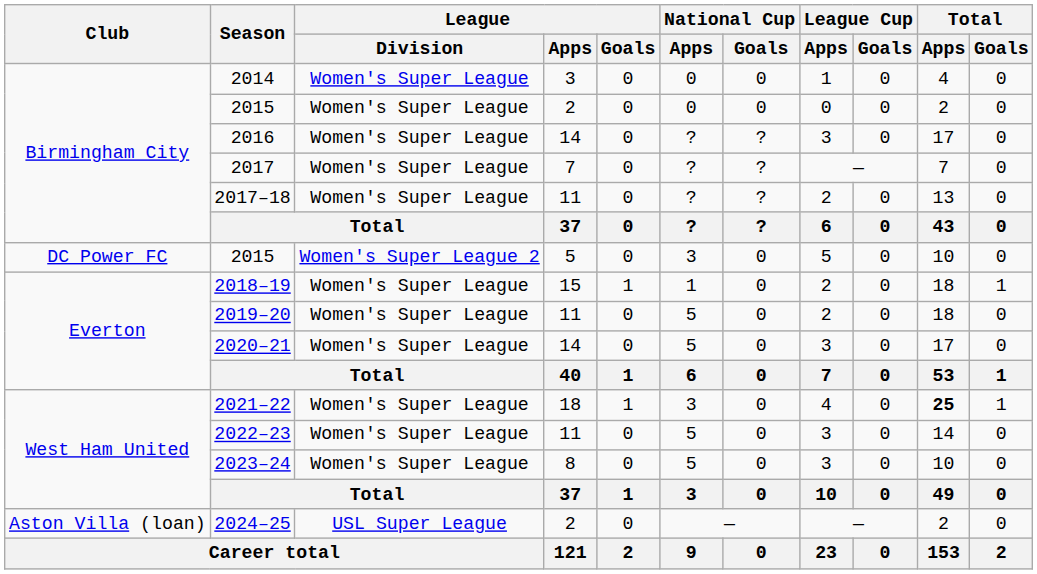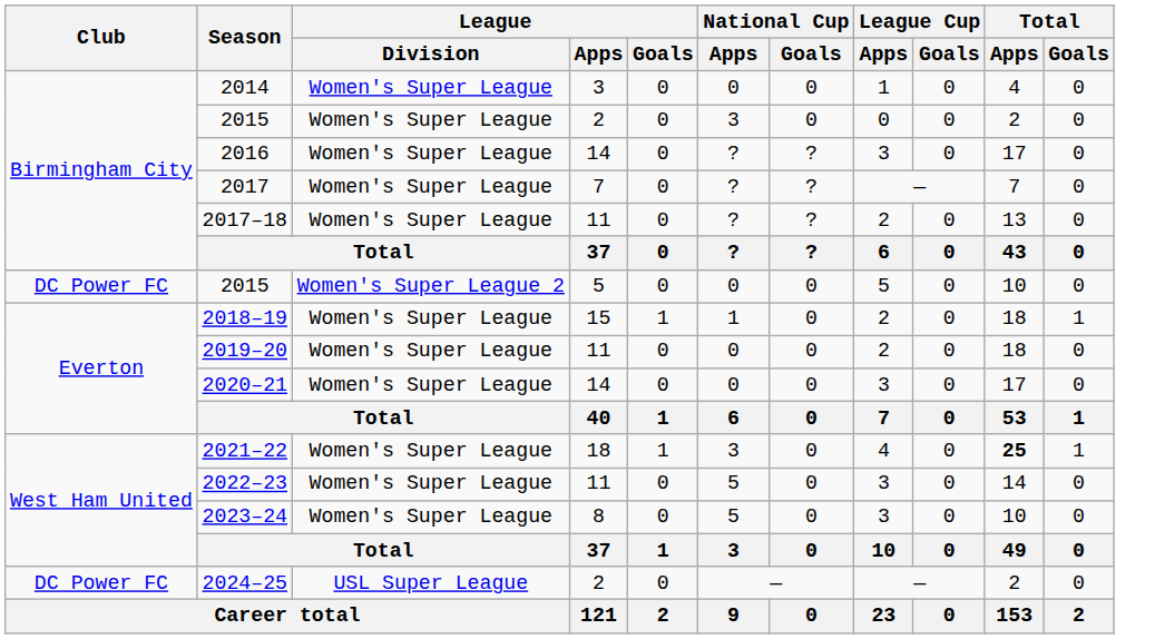2015 / 2 | National Cup / Apps: 0 -> 3
2015 / 5 | National Cup / Apps: 3 -> 0
2019–20 | National Cup / Apps: 5 -> 0
2020–21 | National Cup / Apps: 5 -> 0
2024–25 | Club: Aston Villa (loan) -> DC Power FC
